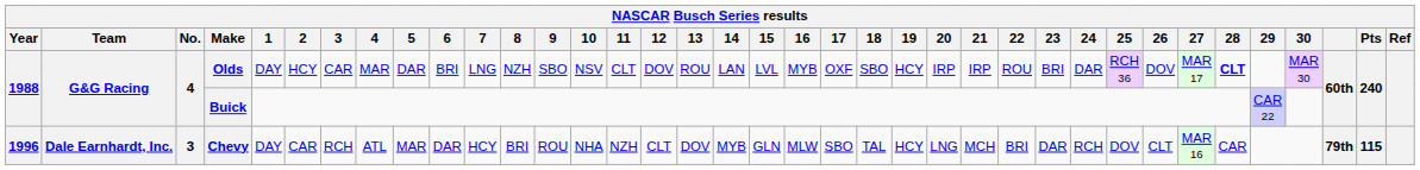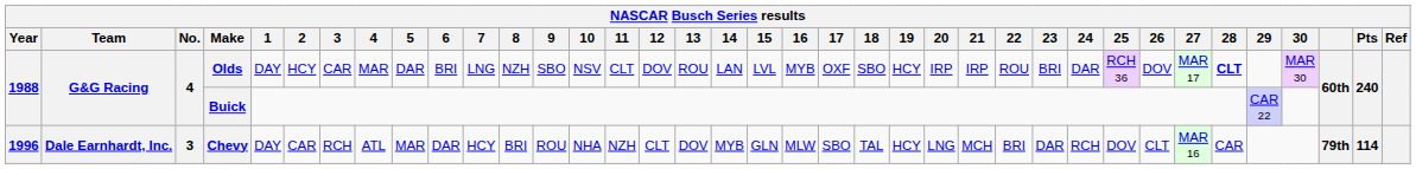Chevy | Pts: 115 -> 114
